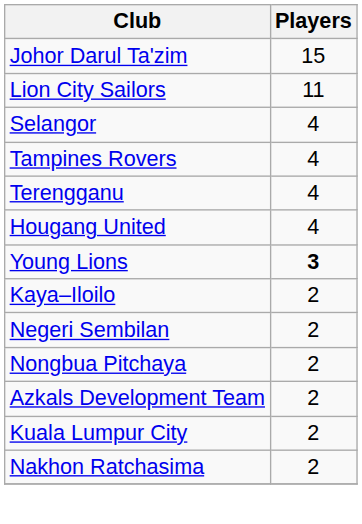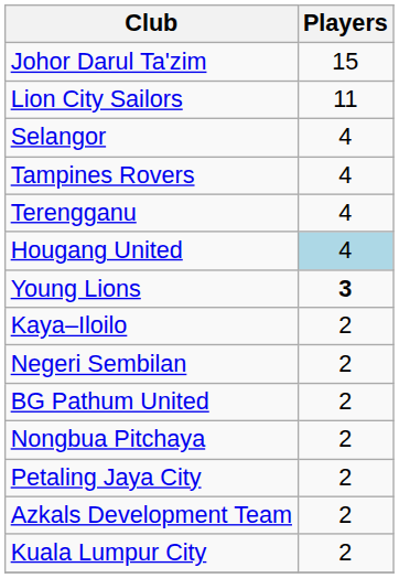Hougang United | Players: no background -> lightblue background
+ row: BG Pathum United | 2
+ row: Petaling Jaya City | 2
- row: Nakhon Ratchasima | 2
